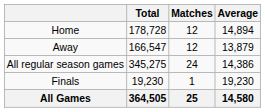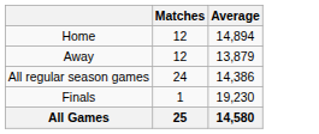- column: Total | 178,728 | 166,547 | 345,275 | 19,230 | 364,505
